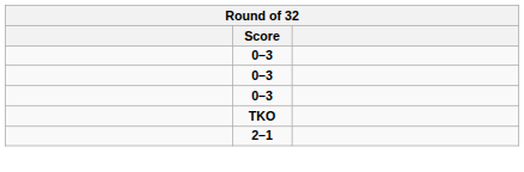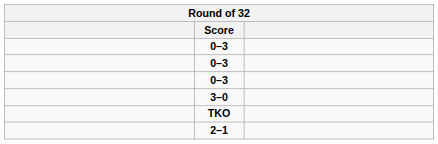+ row: 3–0
